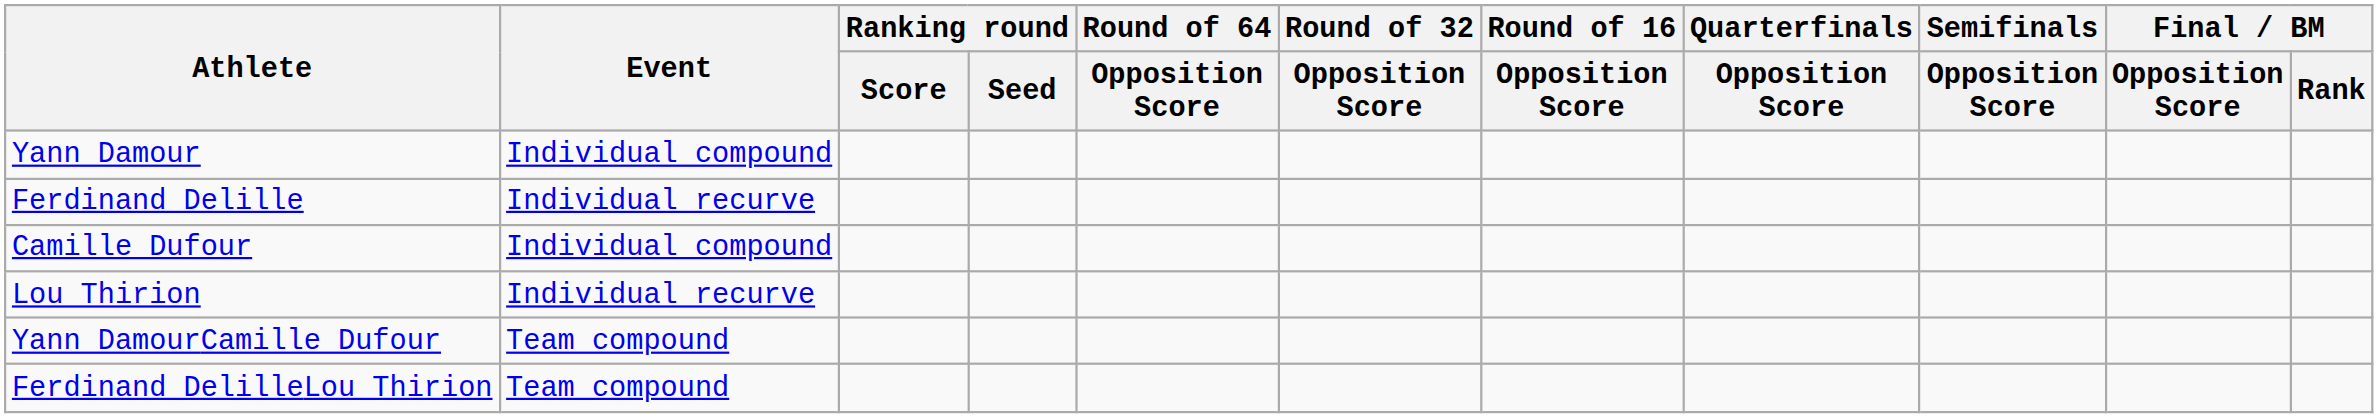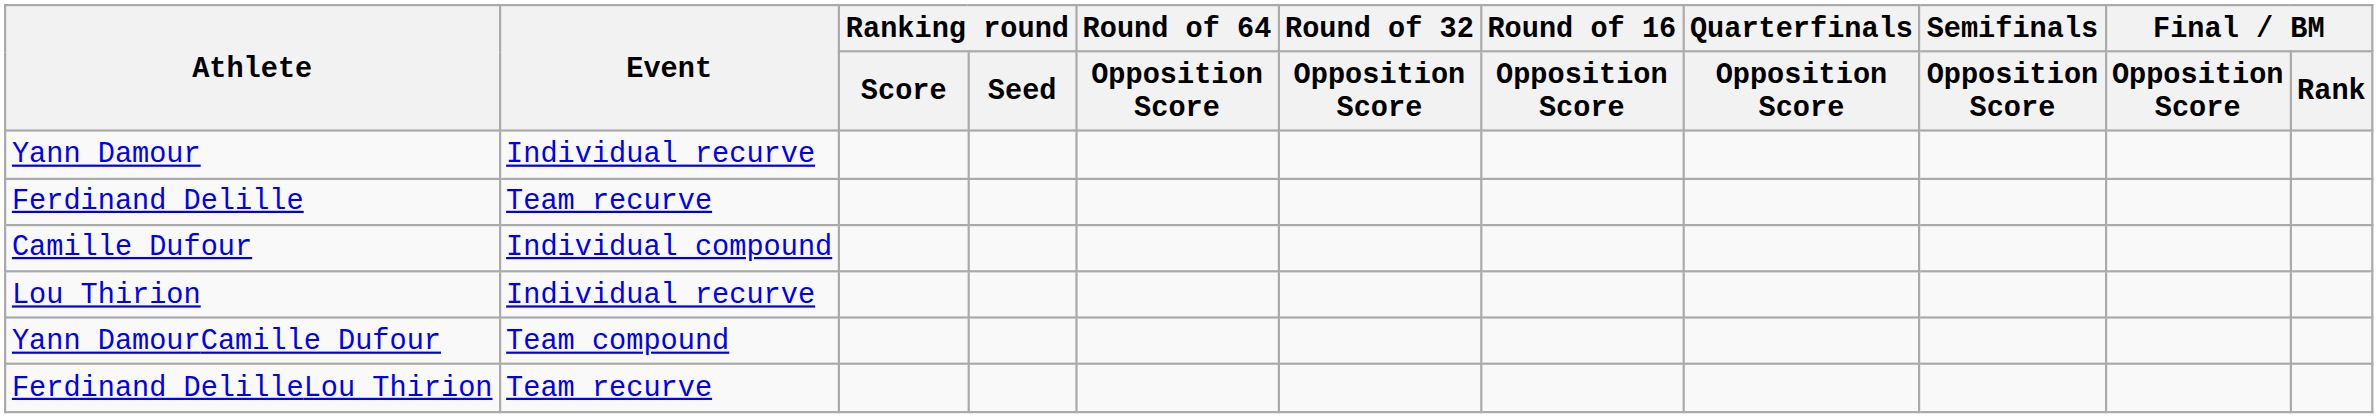Yann Damour | Event: Individual compound -> Individual recurve
Ferdinand Delille | Event: Individual recurve -> Team recurve
Ferdinand DelilleLou Thirion | Event: Team compound -> Team recurve
